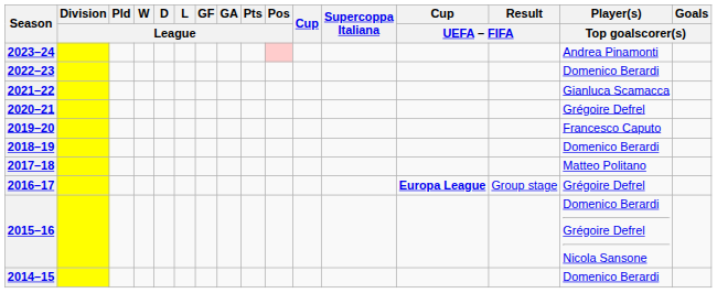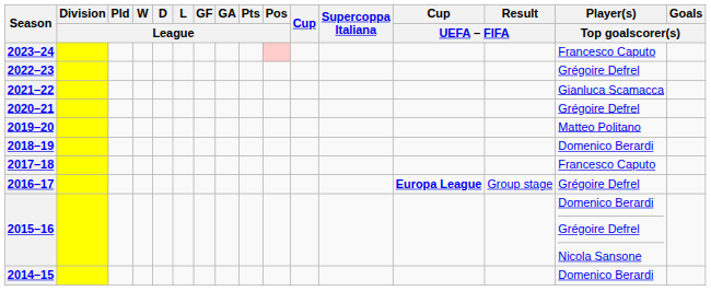2023–24 | Player(s) / Top goalscorer(s): Andrea Pinamonti -> Francesco Caputo
2022–23 | Player(s) / Top goalscorer(s): Domenico Berardi -> Grégoire Defrel
2019–20 | Player(s) / Top goalscorer(s): Francesco Caputo -> Matteo Politano
2017–18 | Player(s) / Top goalscorer(s): Matteo Politano -> Francesco Caputo
